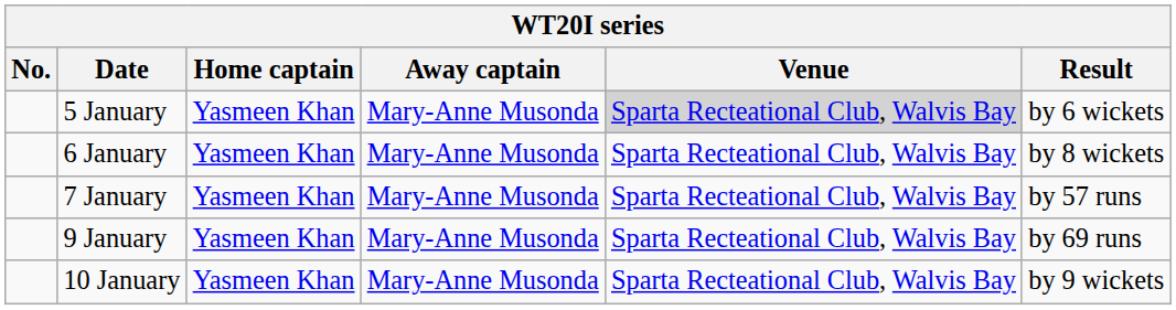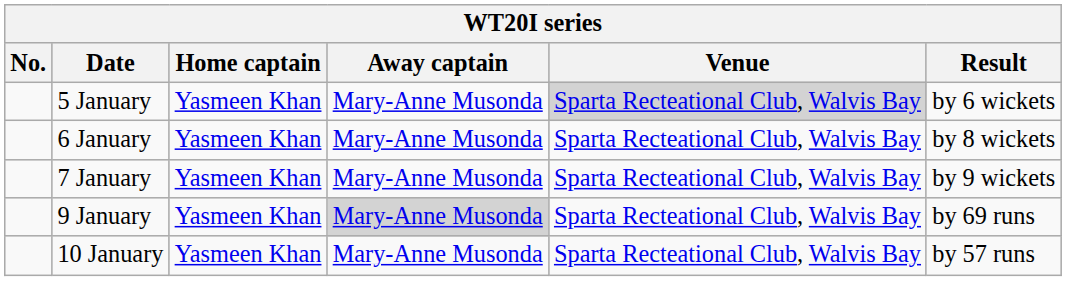7 January | Result: by 57 runs -> by 9 wickets
9 January | Away captain: no background -> lightgrey background
10 January | Result: by 9 wickets -> by 57 runs
